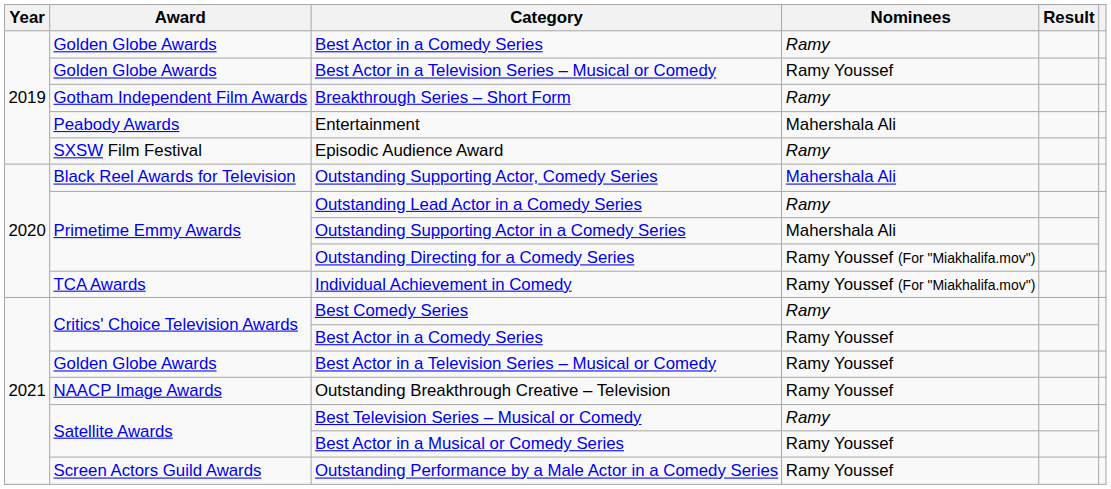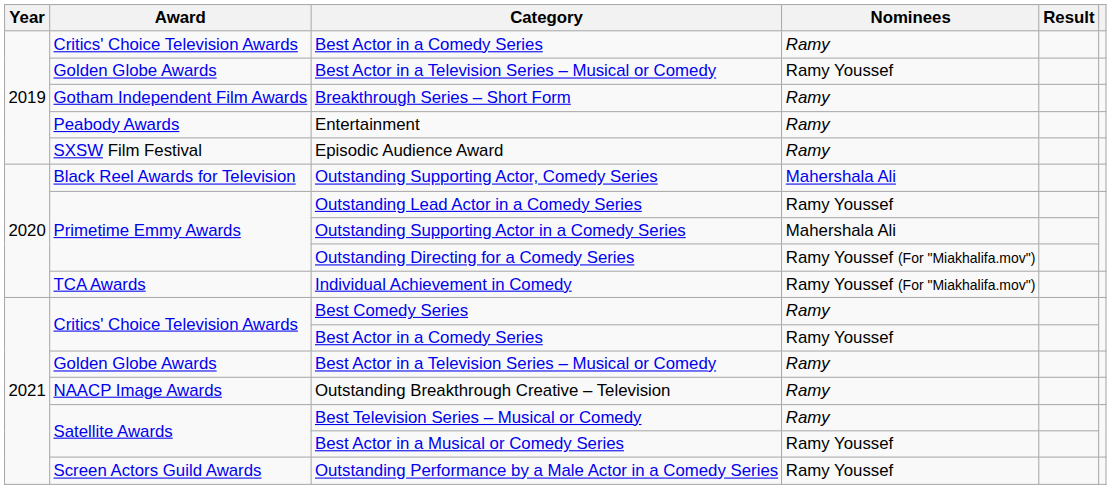2019 / Best Actor in a Comedy Series | Award: Golden Globe Awards -> Critics' Choice Television Awards
Entertainment | Nominees: Mahershala Ali -> Ramy
Outstanding Lead Actor in a Comedy Series | Nominees: Ramy -> Ramy Youssef
2021 / Best Actor in a Television Series – Musical or Comedy | Nominees: Ramy Youssef -> Ramy
Outstanding Breakthrough Creative – Television | Nominees: Ramy Youssef -> Ramy
